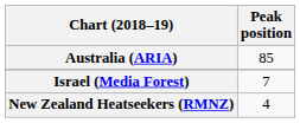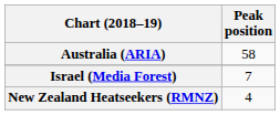Australia (ARIA) | Peak position: 85 -> 58
